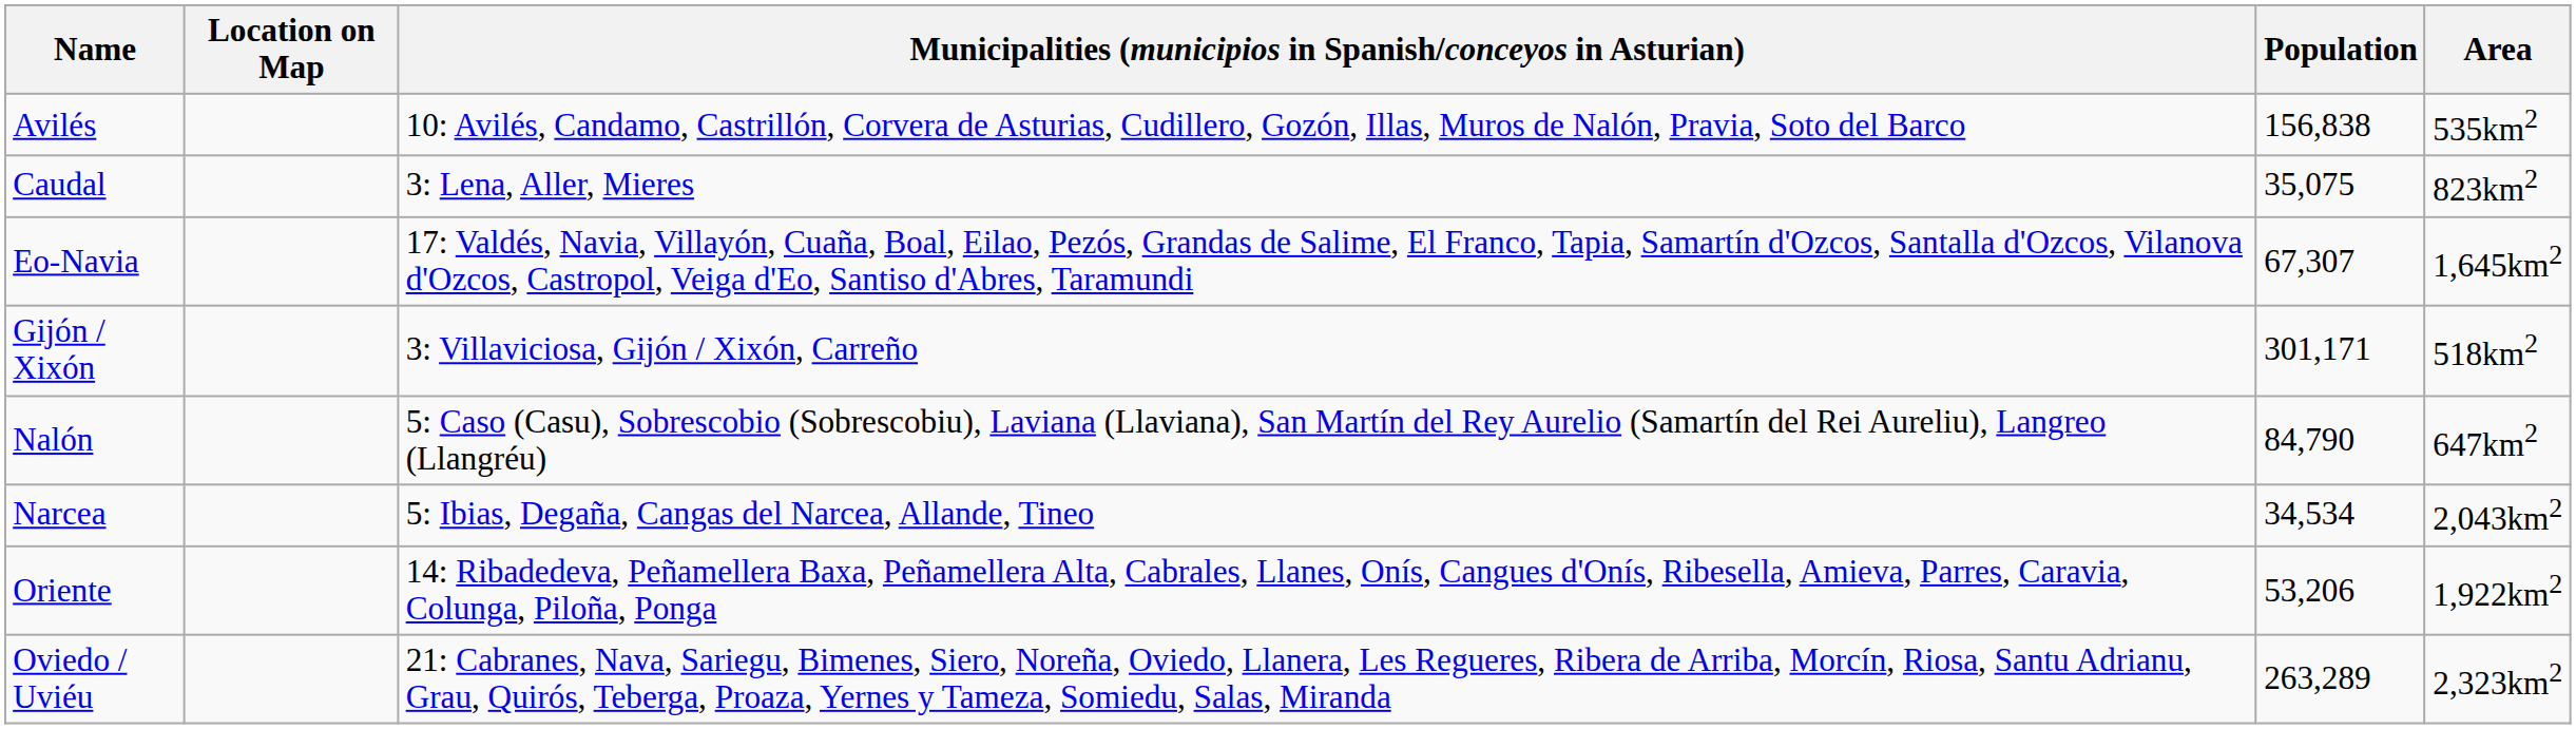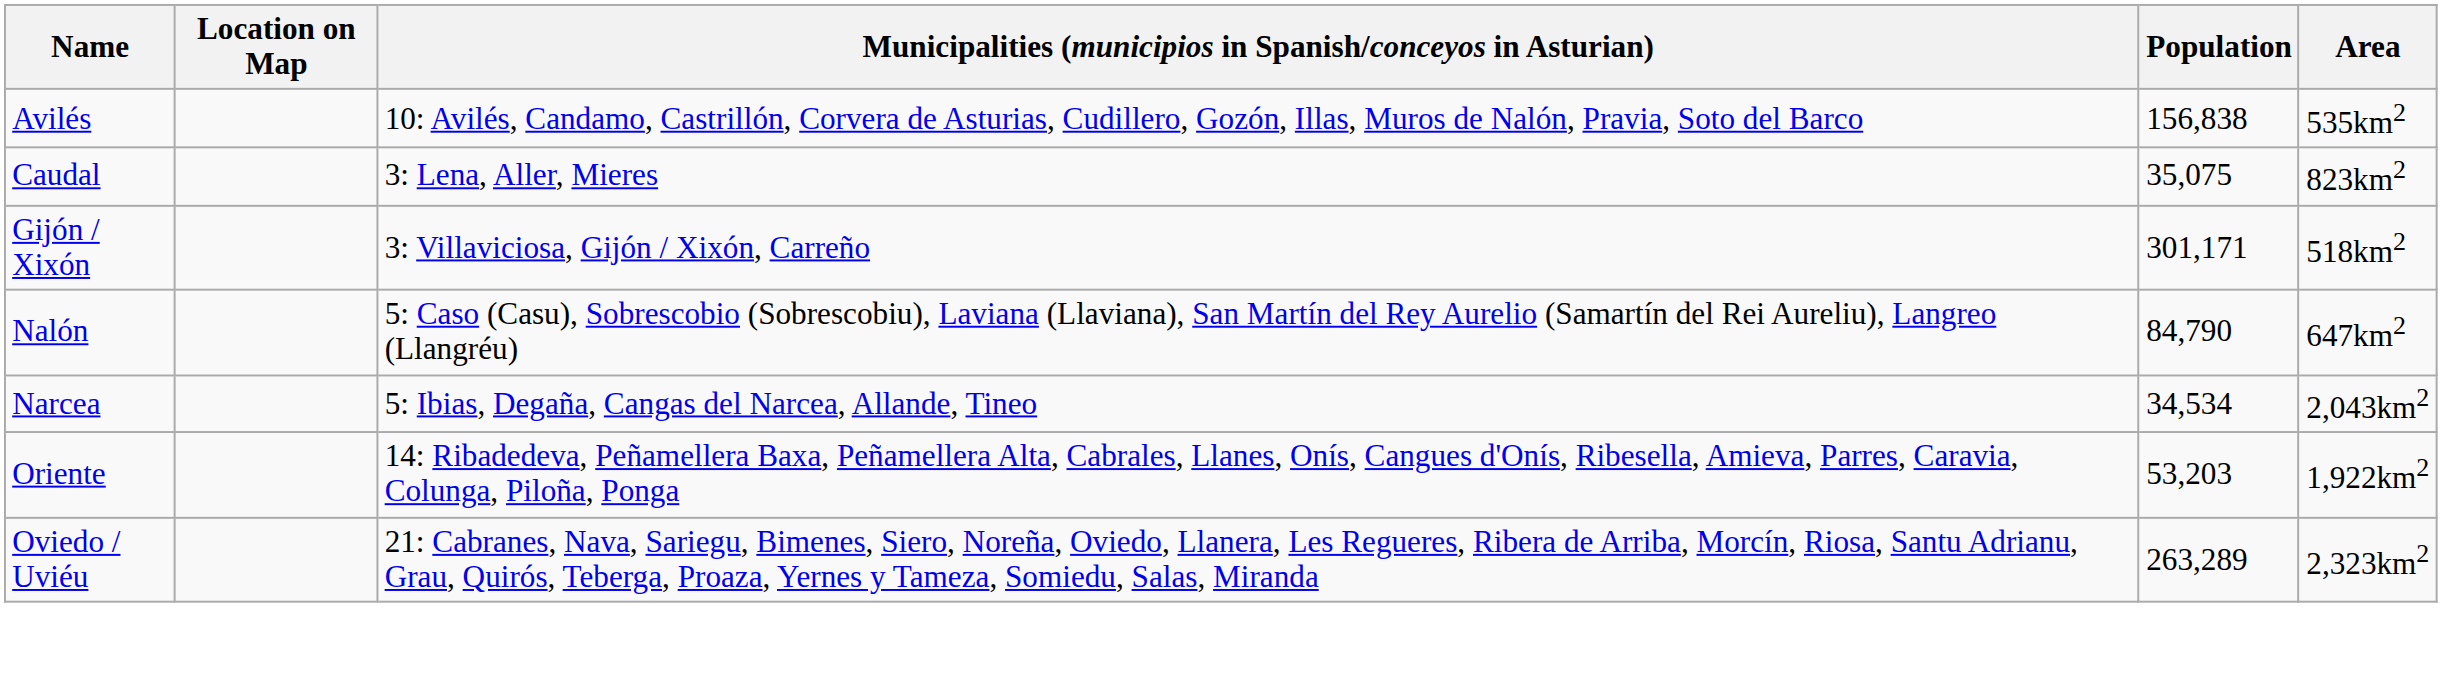- row: Eo-Navia | 17: Valdés, Navia, Villayón, Cuaña, Boal, Eilao, Pezós, Grandas de Salime, El Franco, Tapia, Samartín d'Ozcos, Santalla d'Ozcos, Vilanova d'Ozcos, Castropol, Veiga d'Eo, Santiso d'Abres, Taramundi | 67,307 | 1,645km2
Oriente | Population: 53,206 -> 53,203
